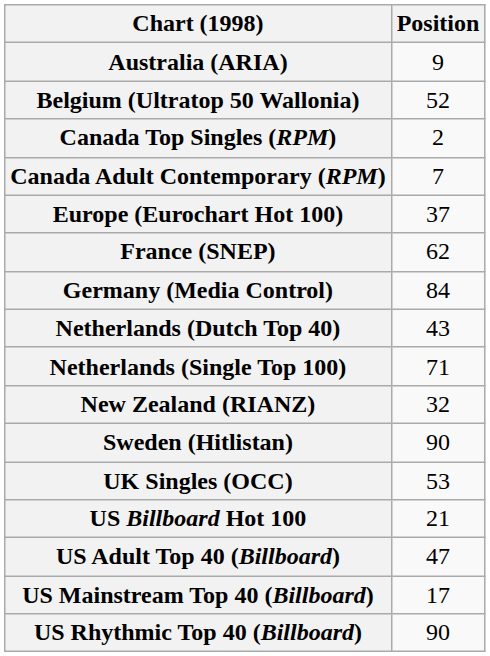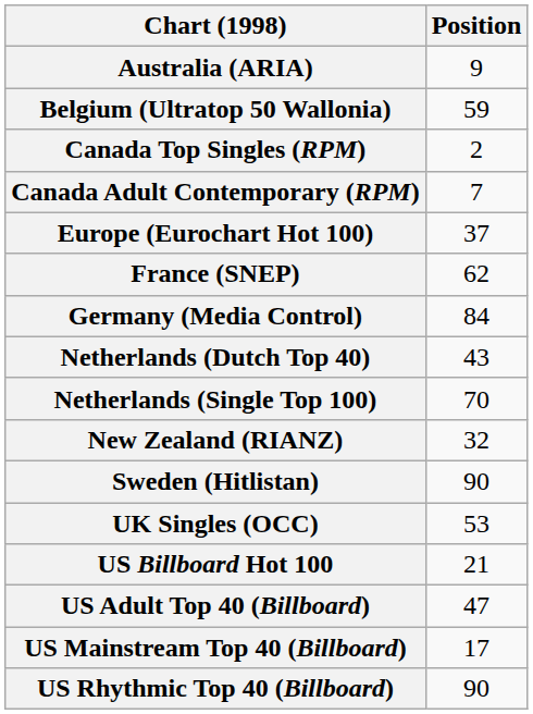Belgium (Ultratop 50 Wallonia) | Position: 52 -> 59
Netherlands (Single Top 100) | Position: 71 -> 70
